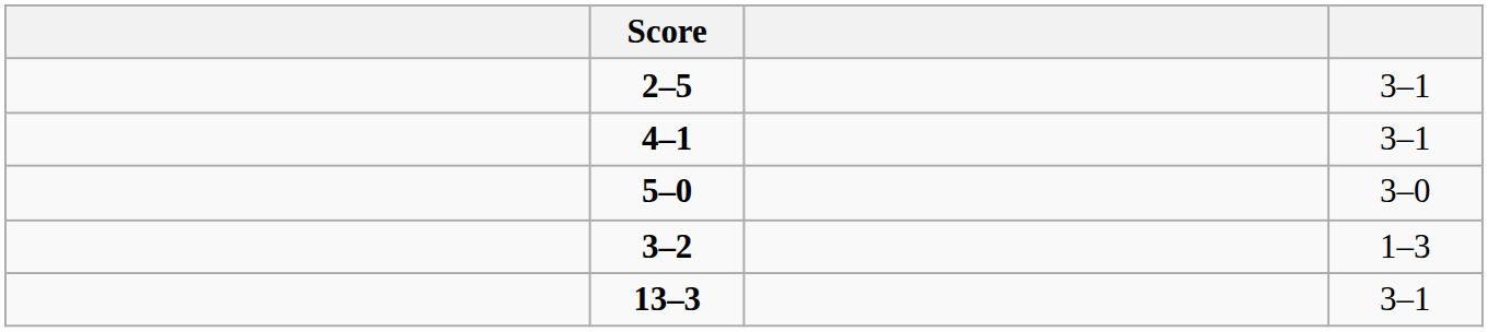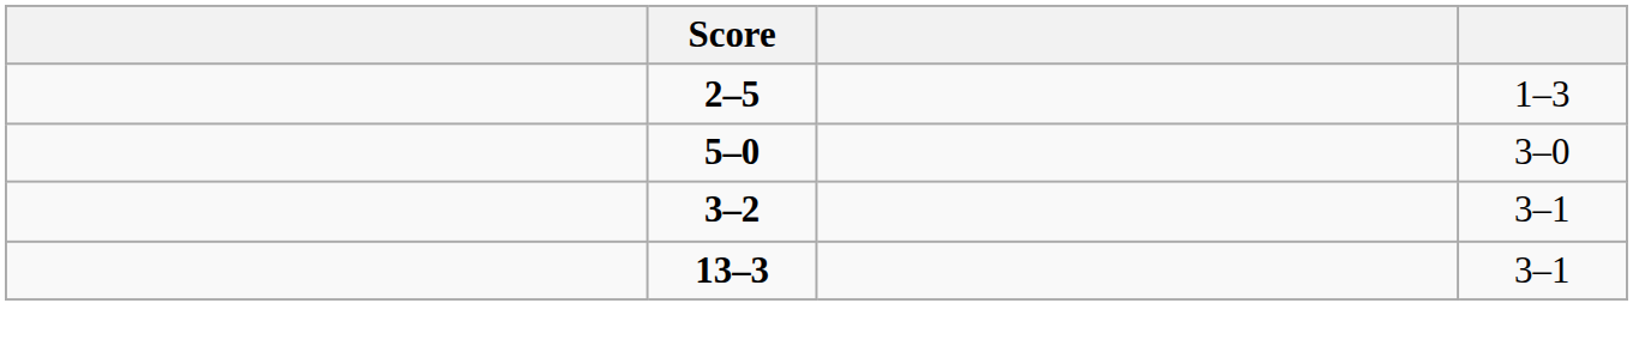2–5 | column 4: 3–1 -> 1–3
- row: 4–1 | 3–1
3–2 | column 4: 1–3 -> 3–1
